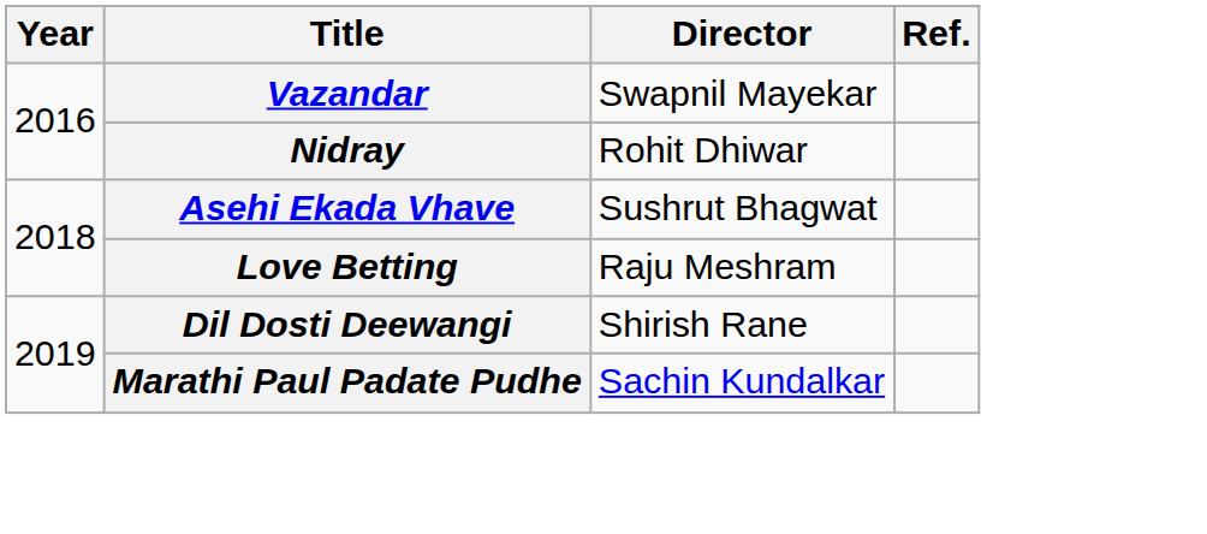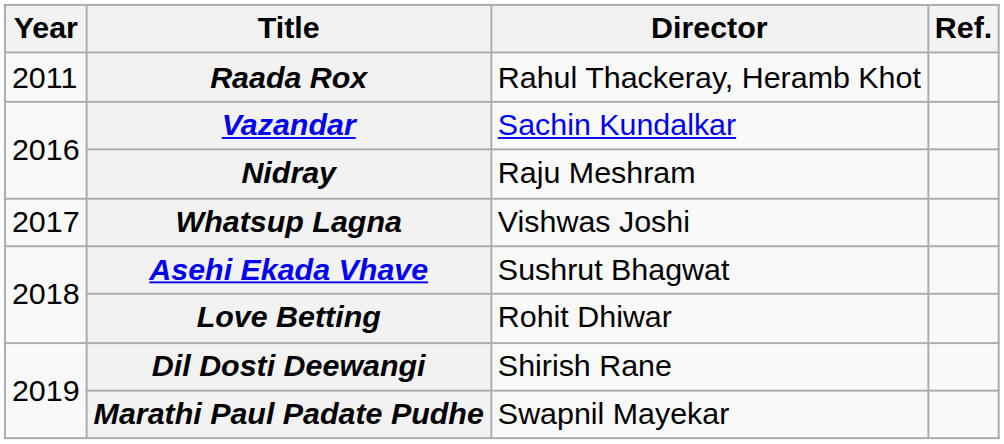+ row: 2011 | Raada Rox | Rahul Thackeray, Heramb Khot
Vazandar | Director: Swapnil Mayekar -> Sachin Kundalkar
Nidray | Director: Rohit Dhiwar -> Raju Meshram
+ row: 2017 | Whatsup Lagna | Vishwas Joshi
Love Betting | Director: Raju Meshram -> Rohit Dhiwar
Marathi Paul Padate Pudhe | Director: Sachin Kundalkar -> Swapnil Mayekar
